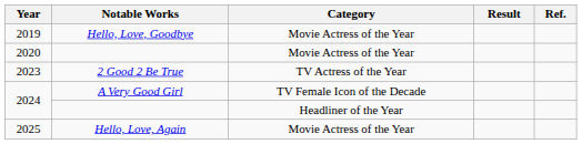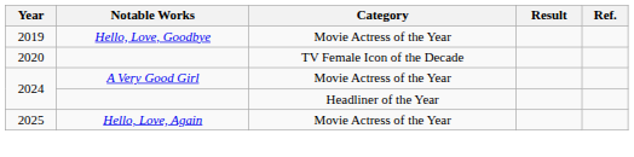2020 | Category: Movie Actress of the Year -> TV Female Icon of the Decade
- row: 2023 | 2 Good 2 Be True | TV Actress of the Year
2024 / A Very Good Girl | Category: TV Female Icon of the Decade -> Movie Actress of the Year
